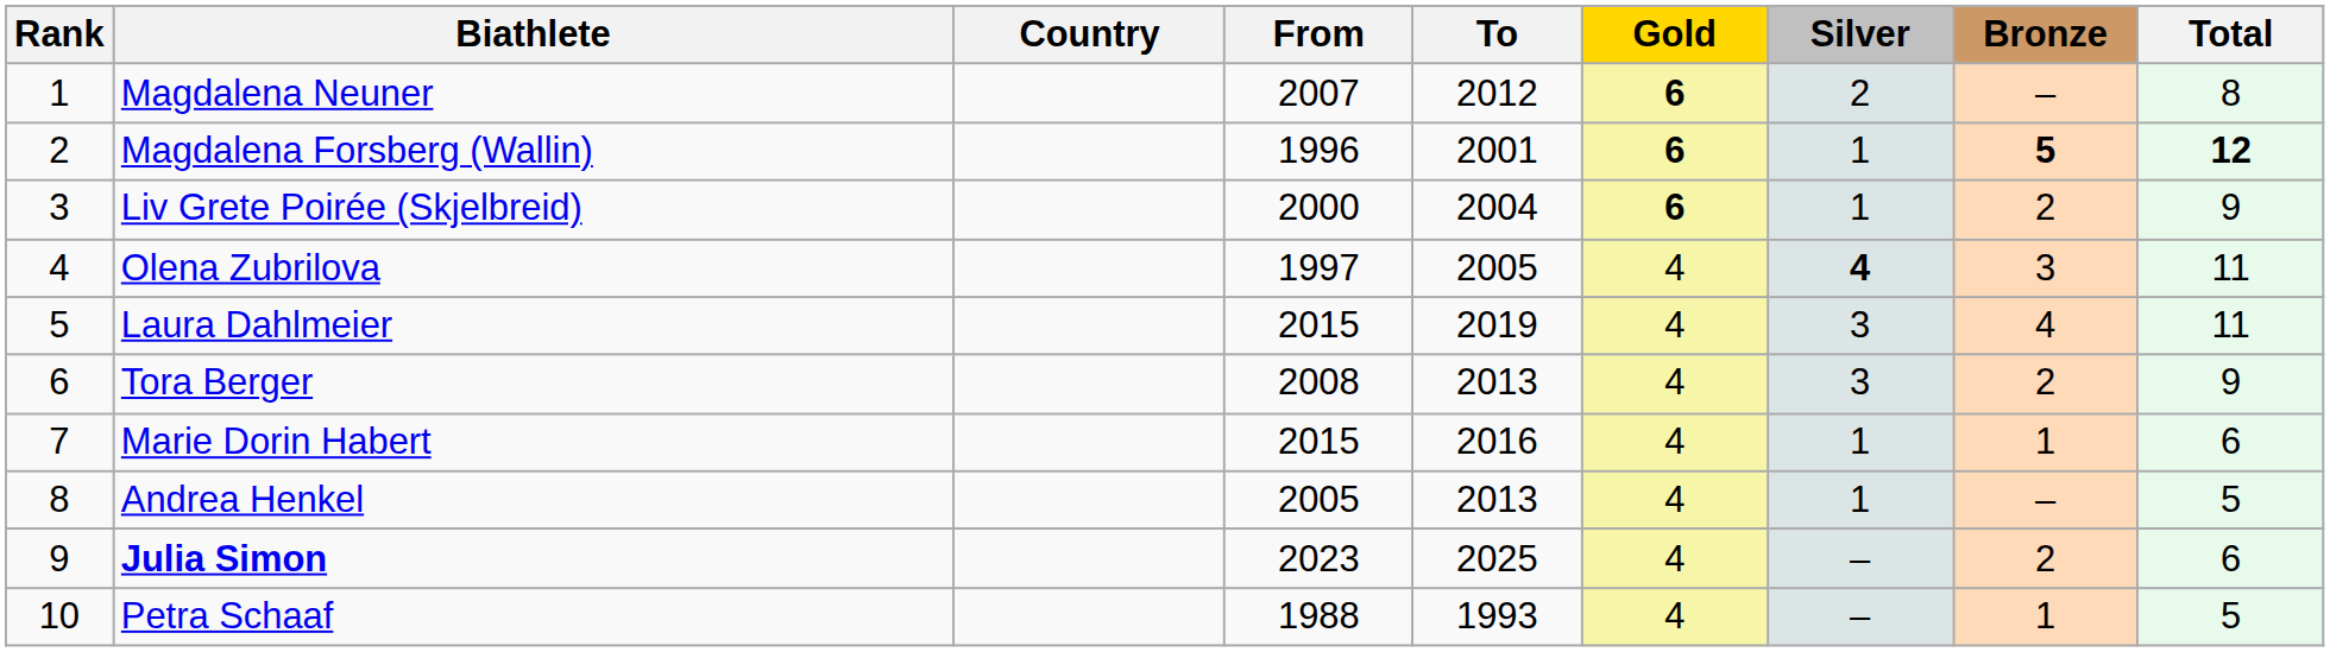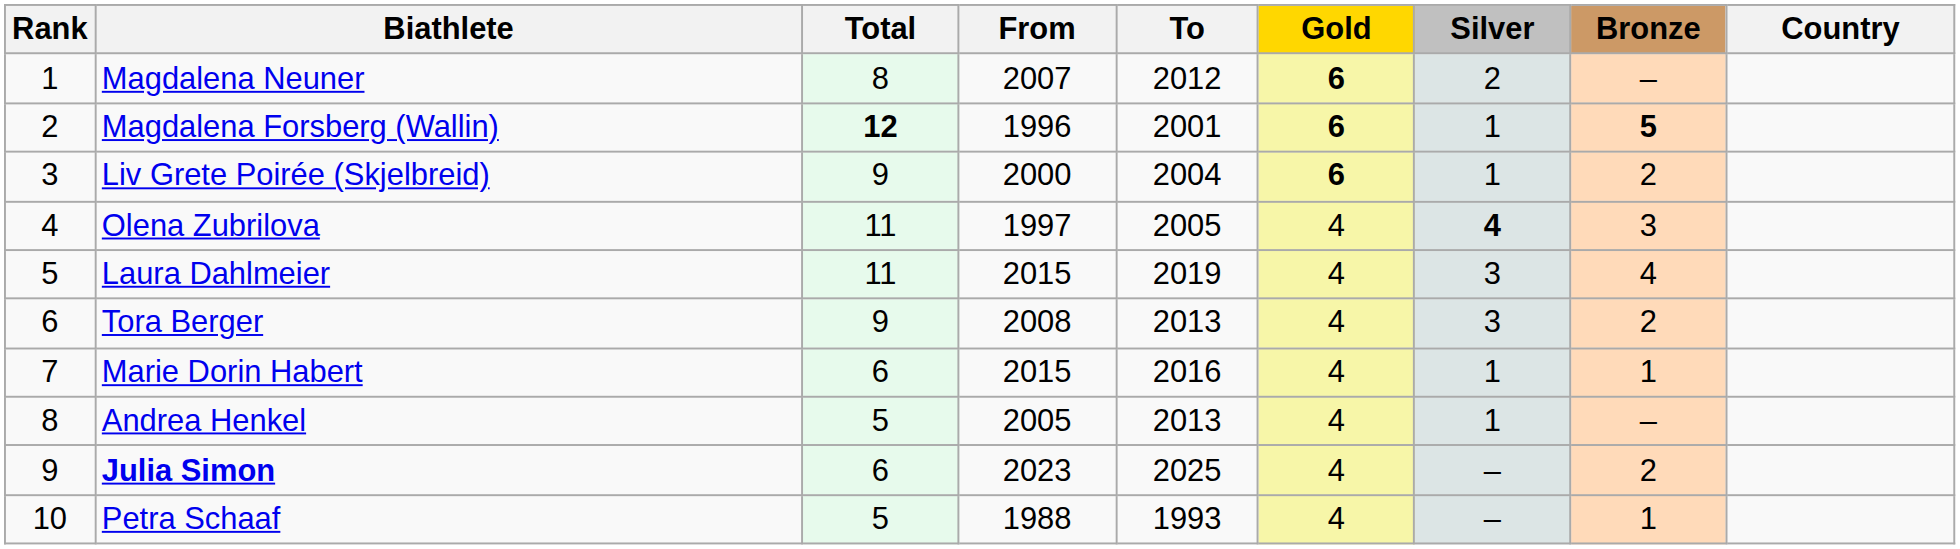columns swapped: Country <-> Total
